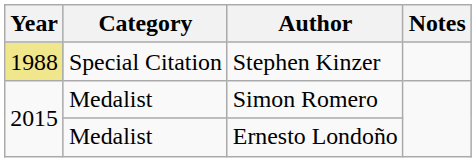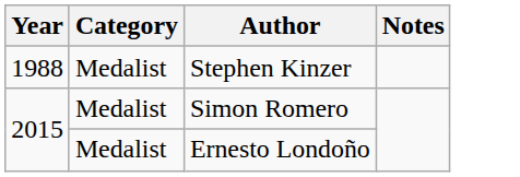Stephen Kinzer | Year: khaki background -> no background
Stephen Kinzer | Category: Special Citation -> Medalist
